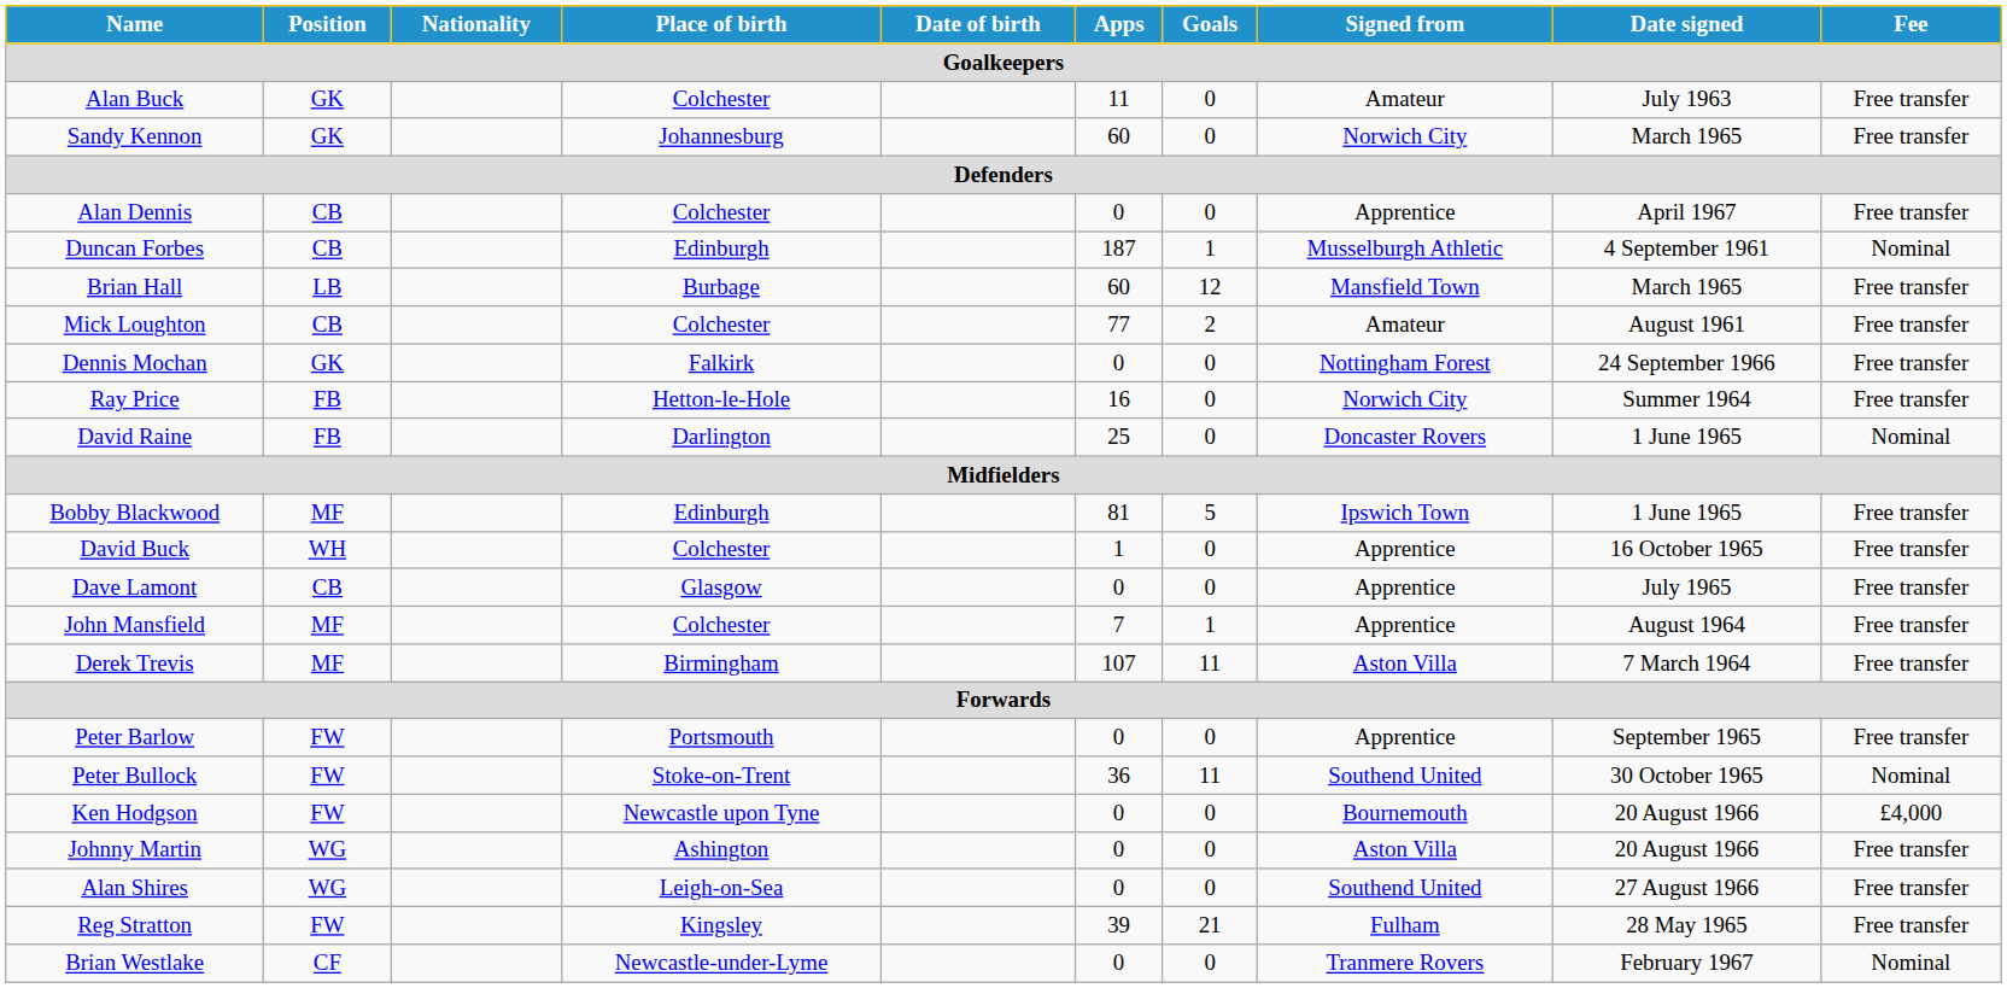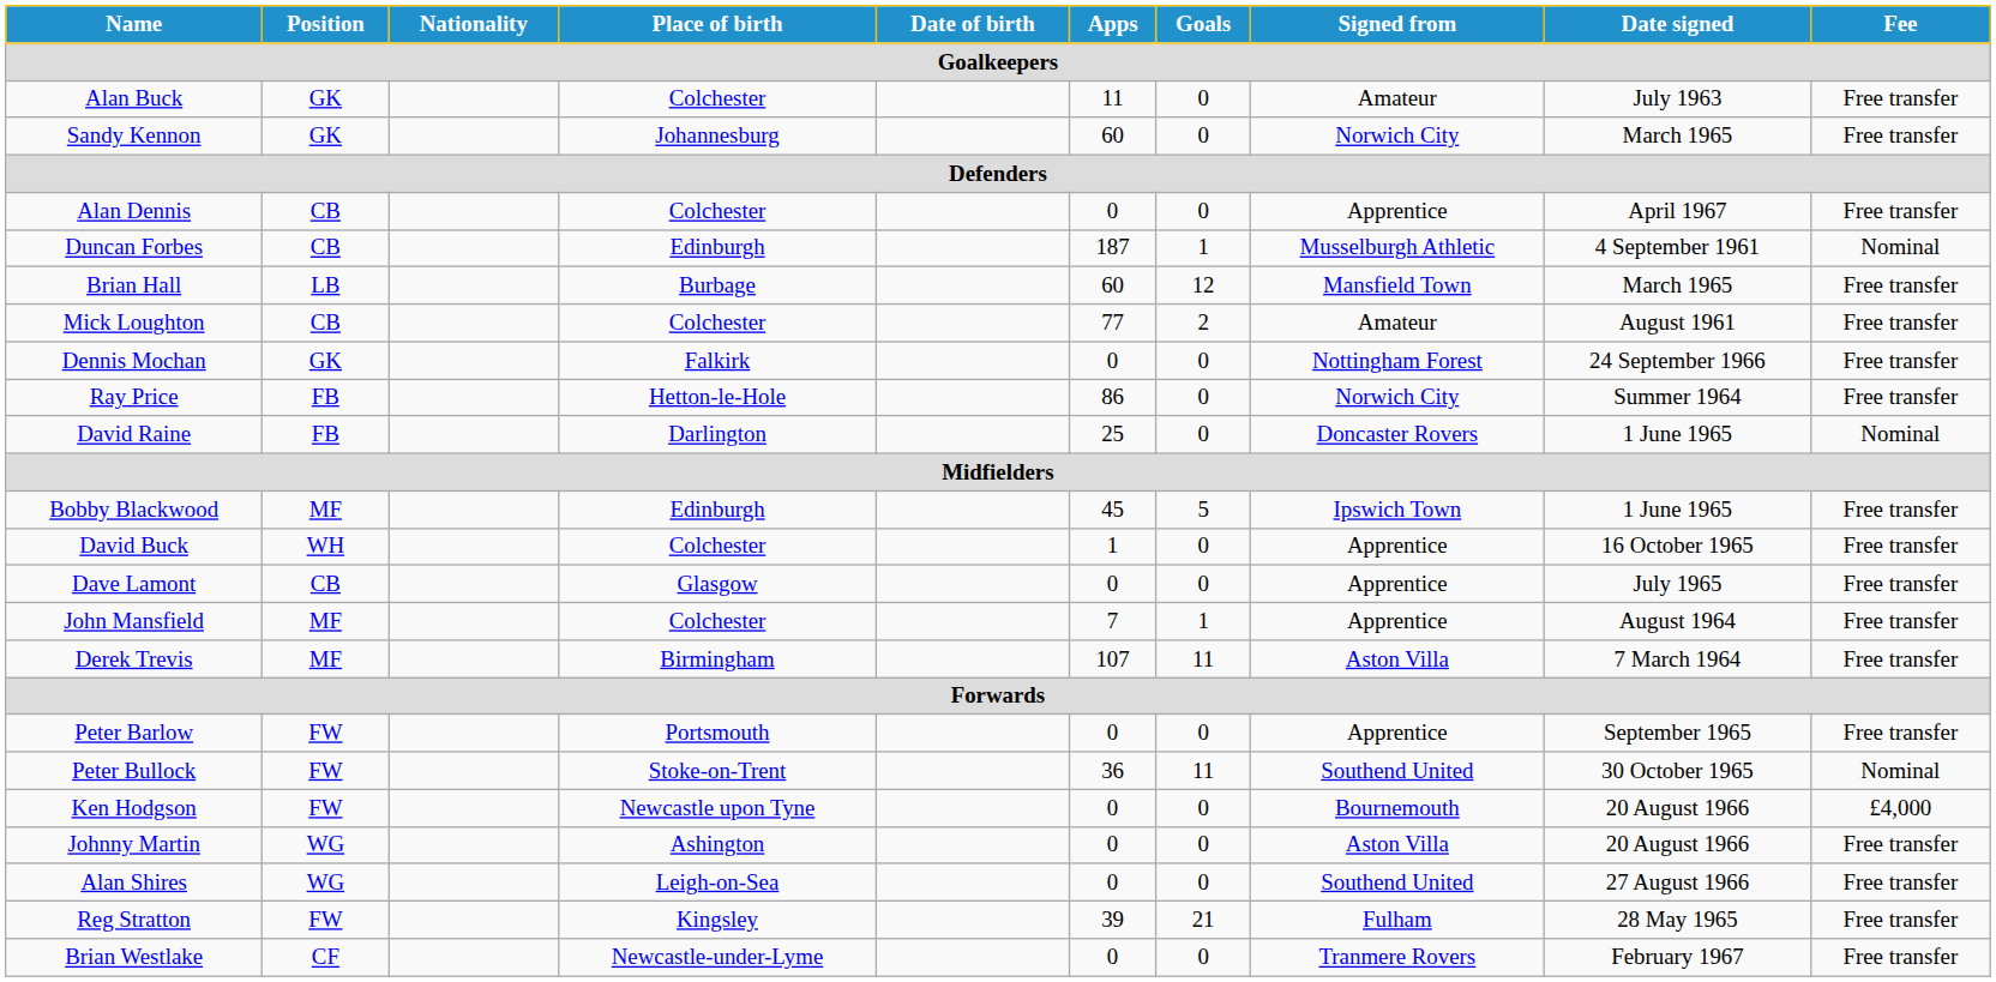Ray Price | Apps: 16 -> 86
Bobby Blackwood | Apps: 81 -> 45
Brian Westlake | Fee: Nominal -> Free transfer
